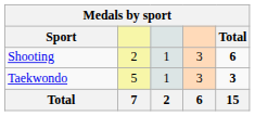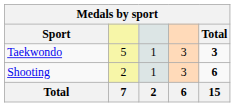rows swapped: Shooting <-> Taekwondo
